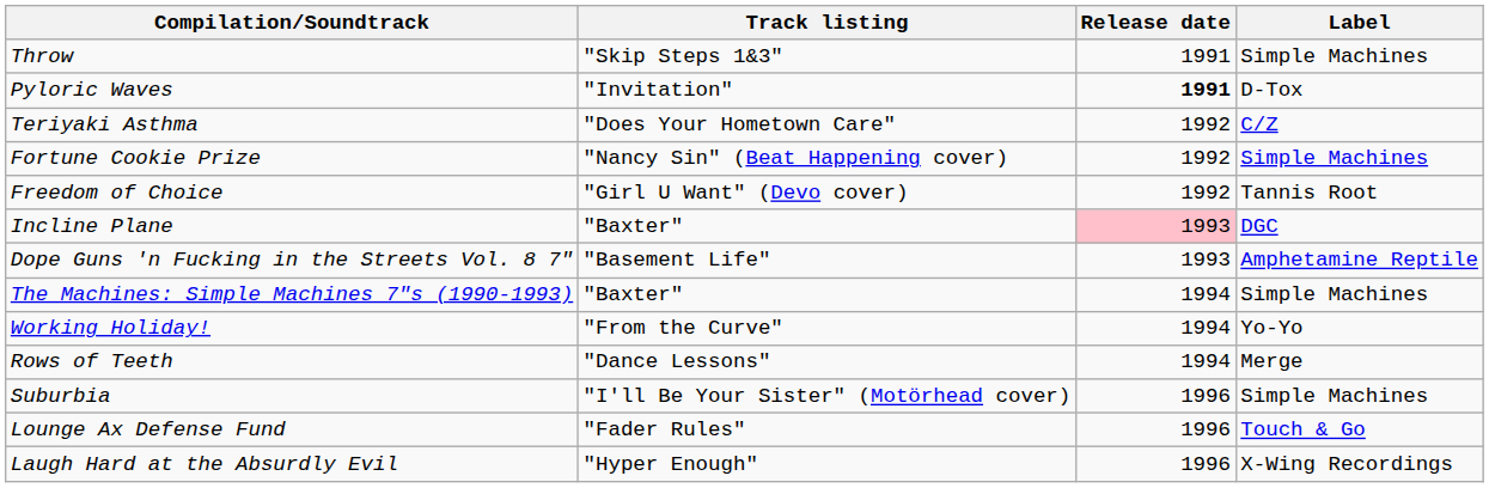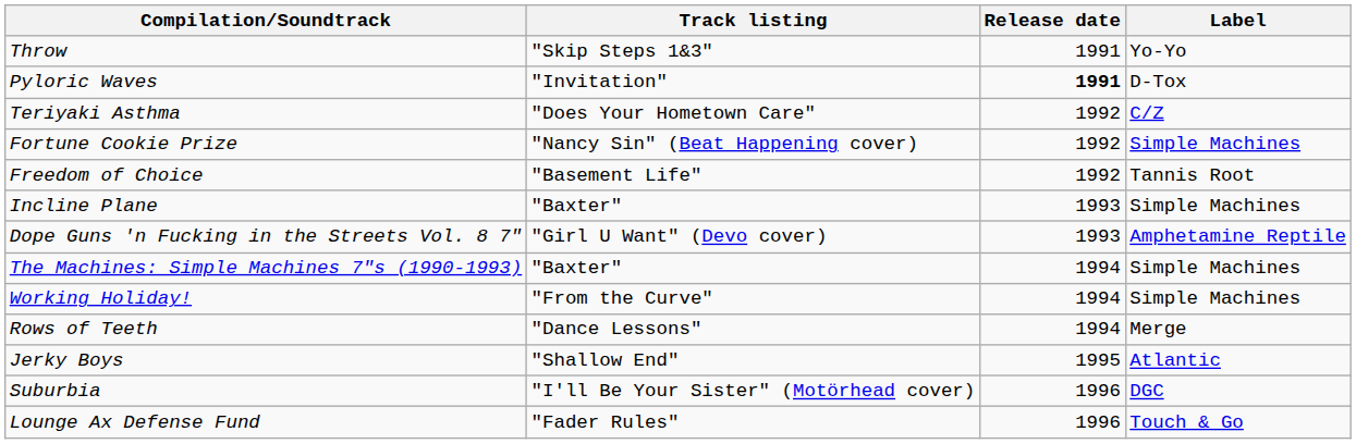Throw | Label: Simple Machines -> Yo-Yo
Freedom of Choice | Track listing: "Girl U Want" (Devo cover) -> "Basement Life"
Incline Plane | Release date: pink background -> no background
Incline Plane | Label: DGC -> Simple Machines
Dope Guns 'n Fucking in the Streets Vol. 8 7" | Track listing: "Basement Life" -> "Girl U Want" (Devo cover)
Working Holiday! | Label: Yo-Yo -> Simple Machines
+ row: Jerky Boys | "Shallow End" | 1995 | Atlantic
Suburbia | Label: Simple Machines -> DGC
- row: Laugh Hard at the Absurdly Evil | "Hyper Enough" | 1996 | X-Wing Recordings
